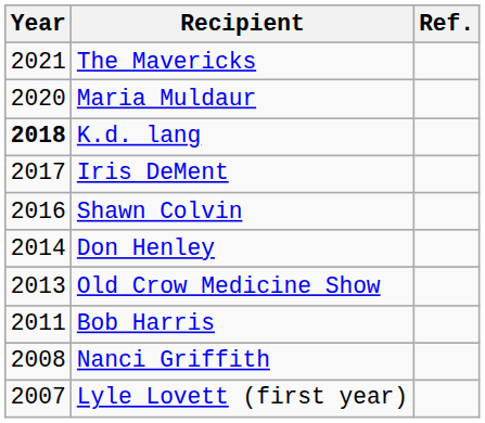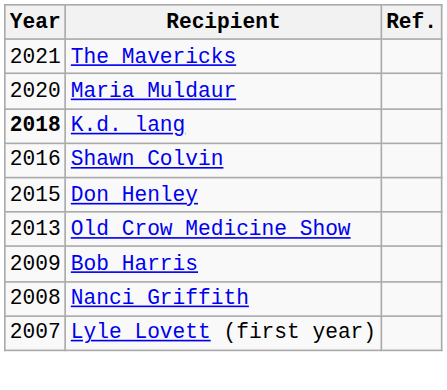- row: 2017 | Iris DeMent
Don Henley | Year: 2014 -> 2015
Bob Harris | Year: 2011 -> 2009
